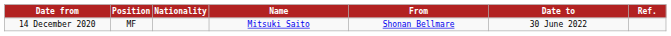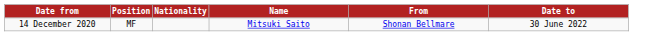- column: Ref.
